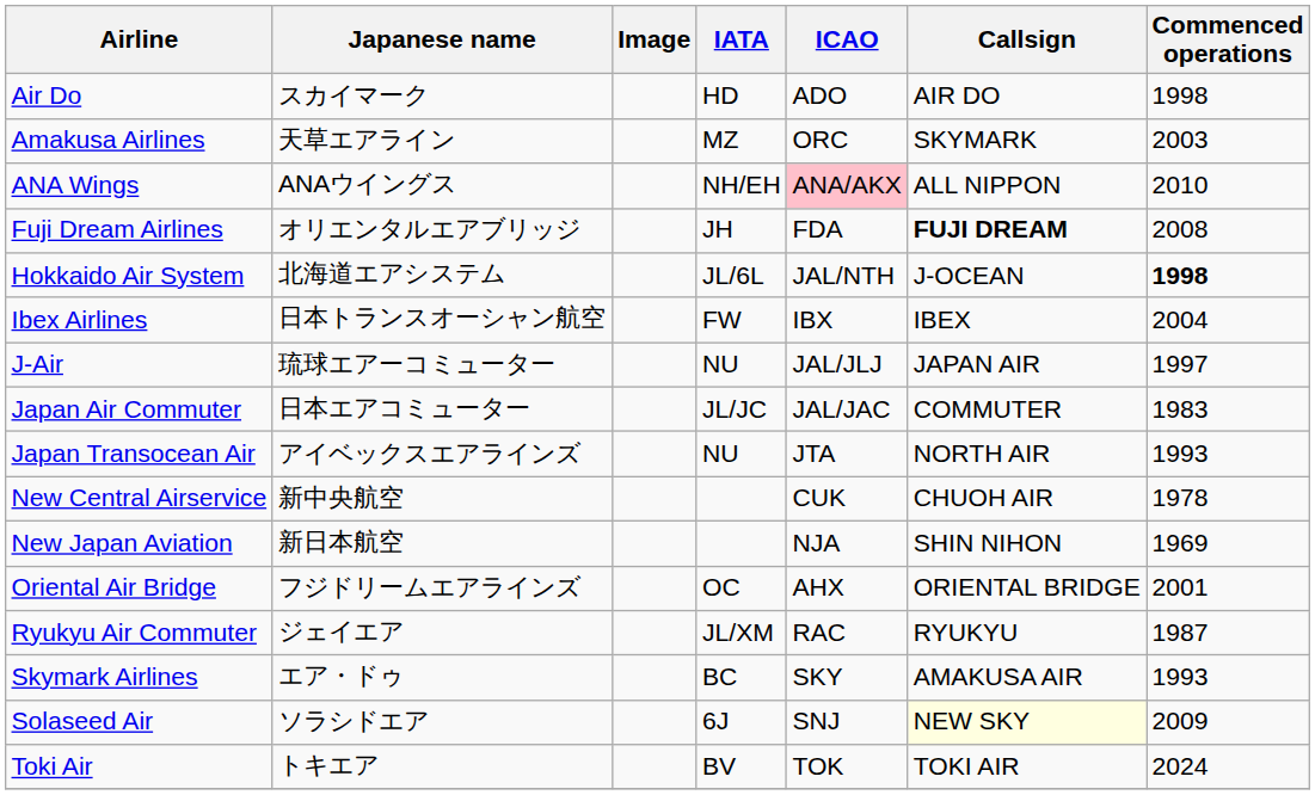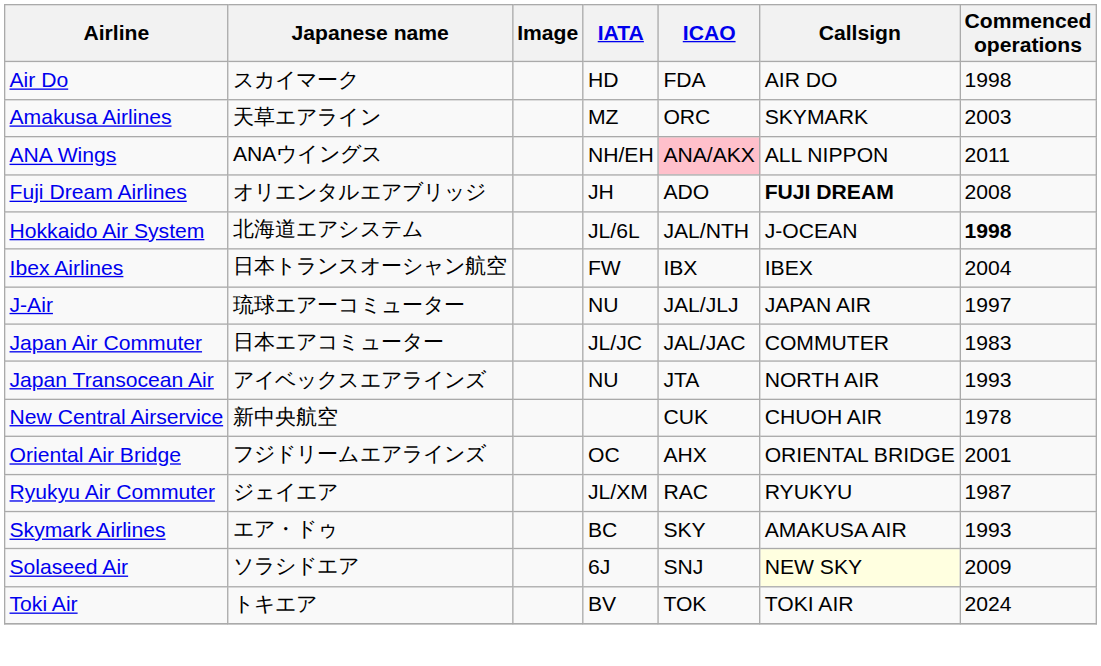Air Do | ICAO: ADO -> FDA
ANA Wings | Commenced operations: 2010 -> 2011
Fuji Dream Airlines | ICAO: FDA -> ADO
- row: New Japan Aviation | 新日本航空 | NJA | SHIN NIHON | 1969
